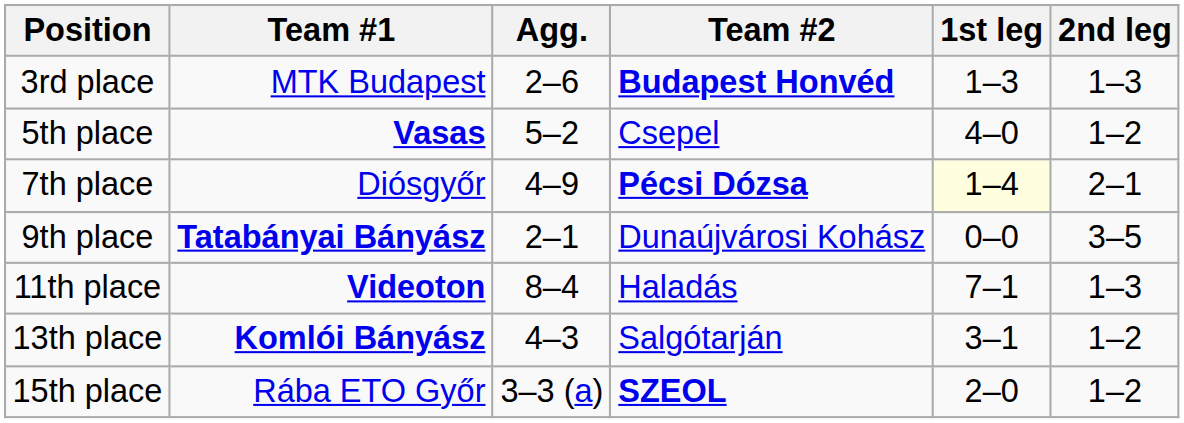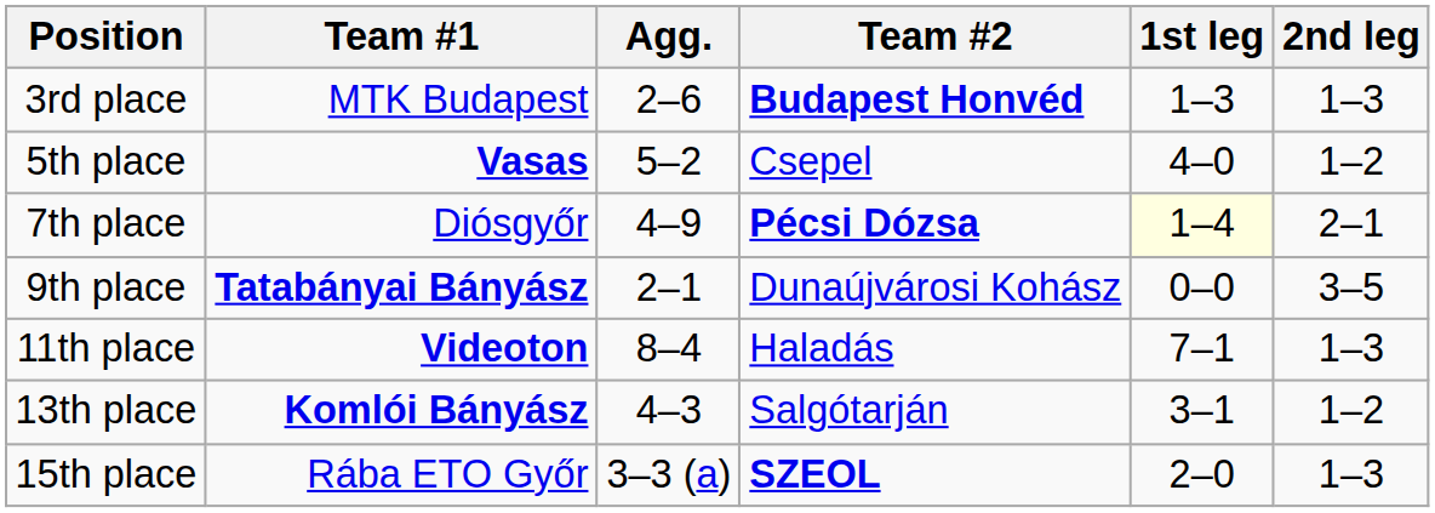15th place | 2nd leg: 1–2 -> 1–3
